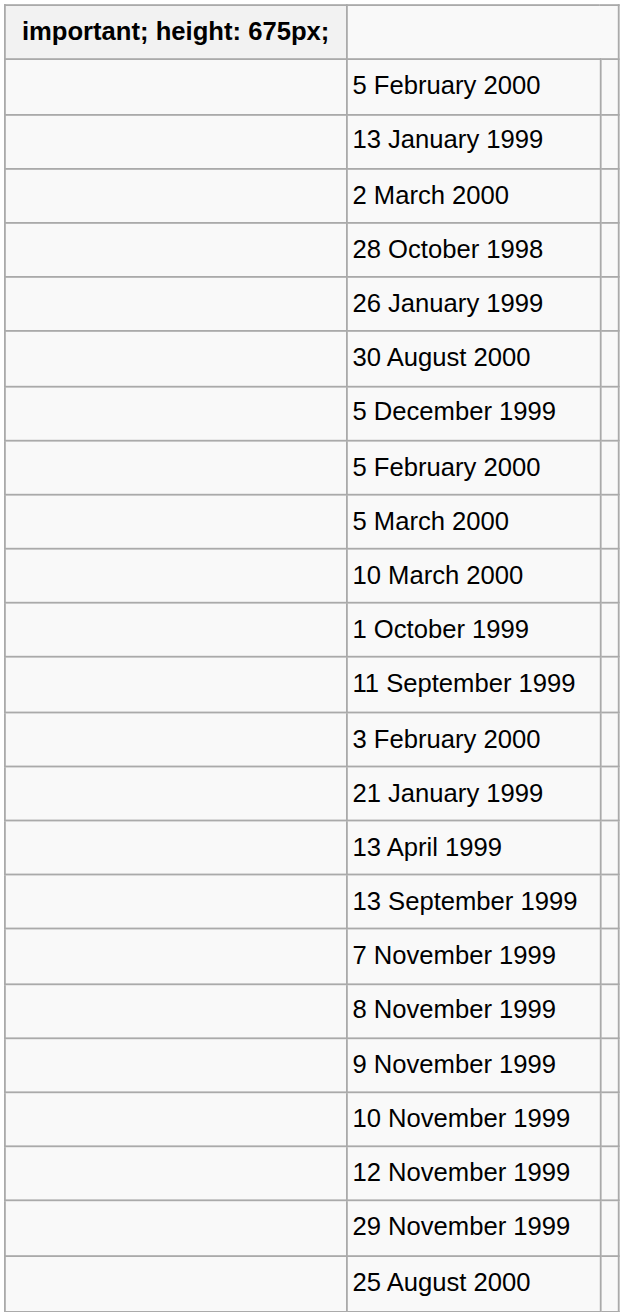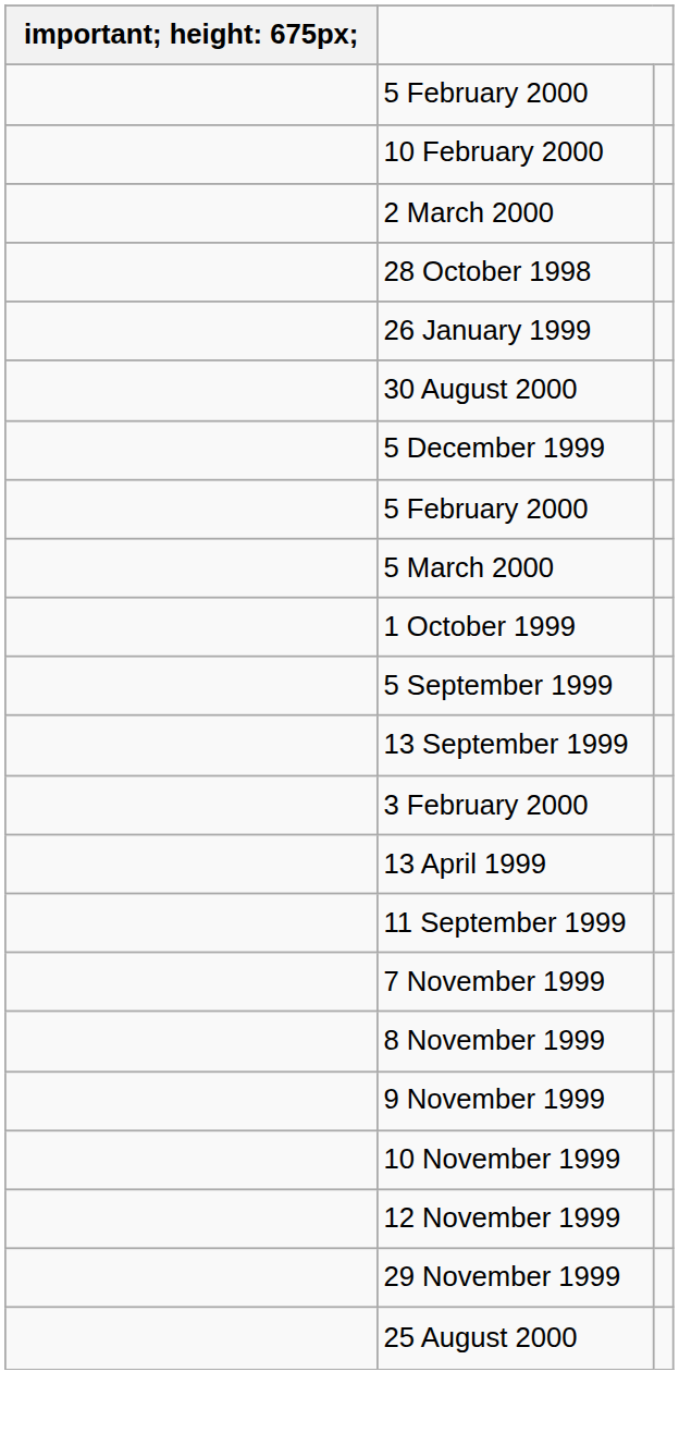- row: 13 January 1999
+ row: 10 February 2000
- row: 10 March 2000
+ row: 5 September 1999
rows swapped: 13 September 1999 <-> 11 September 1999
- row: 21 January 1999
